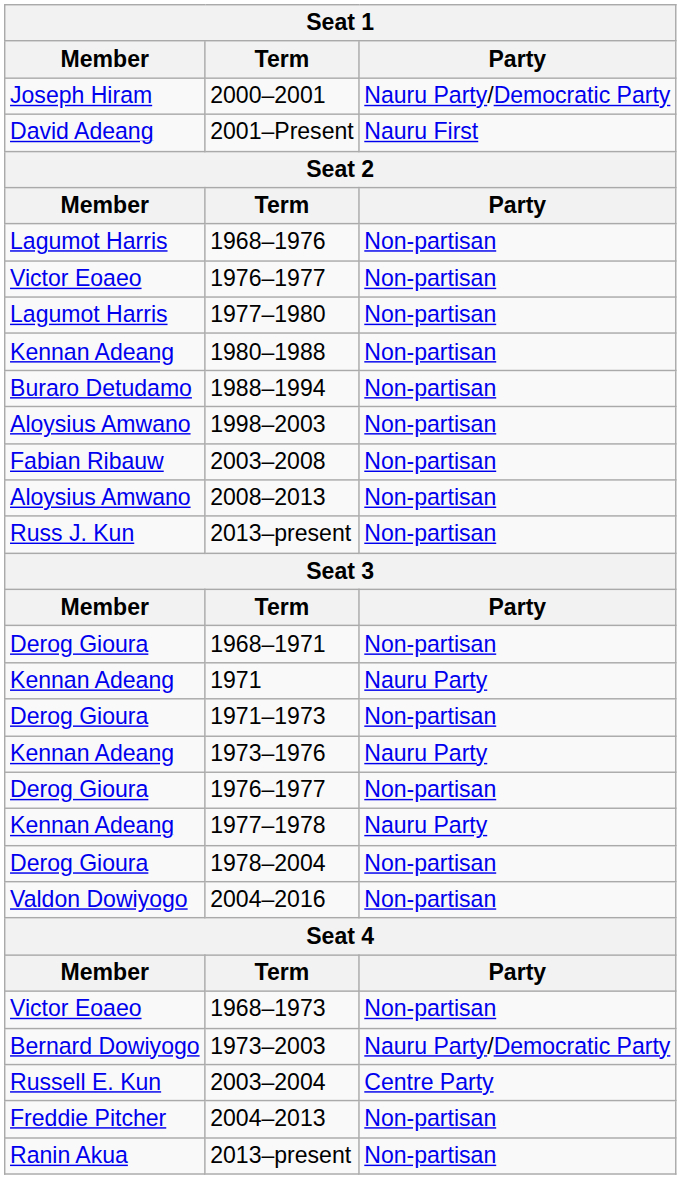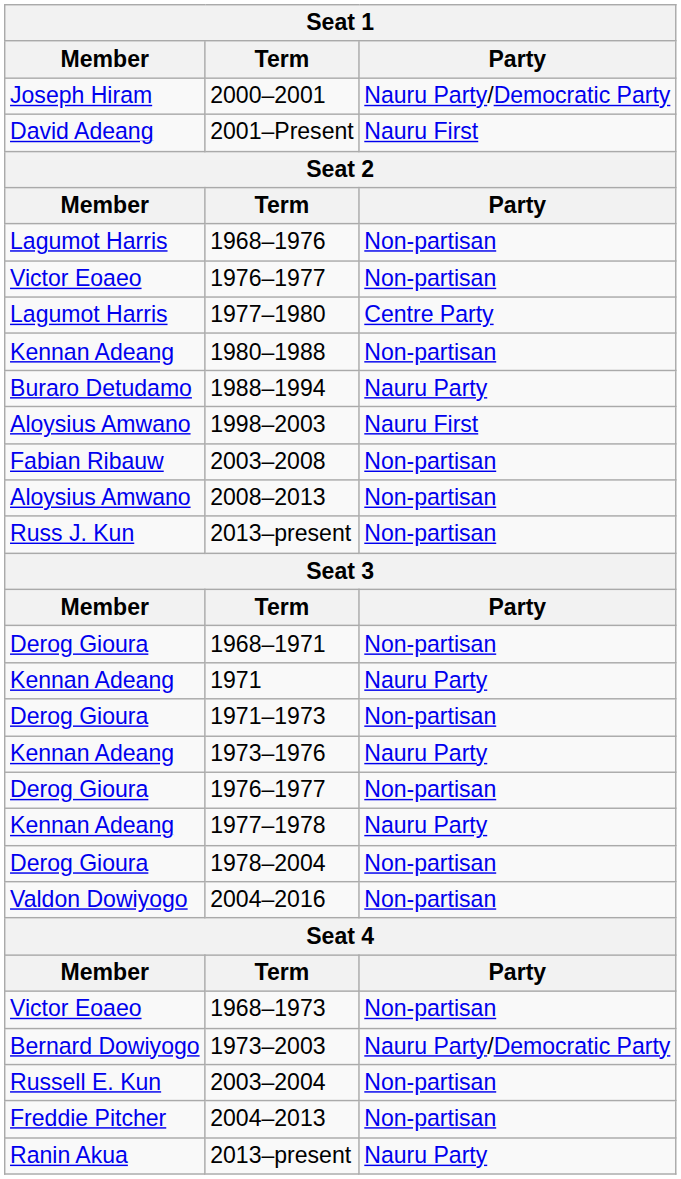1977–1980 | Party: Non-partisan -> Centre Party
1988–1994 | Party: Non-partisan -> Nauru Party
1998–2003 | Party: Non-partisan -> Nauru First
2003–2004 | Party: Centre Party -> Non-partisan
Ranin Akua / 2013–present | Party: Non-partisan -> Nauru Party
